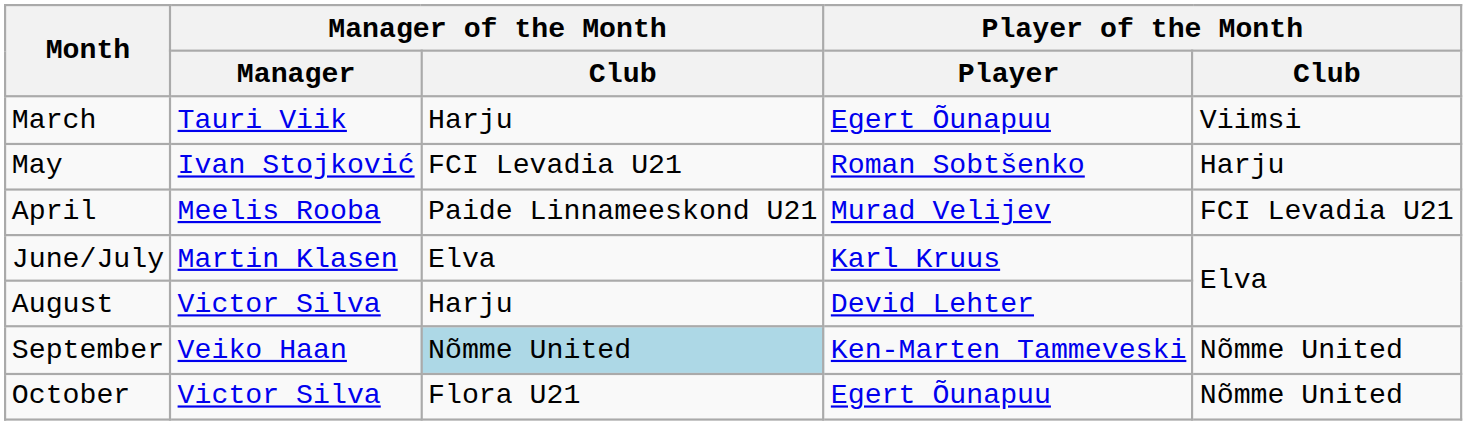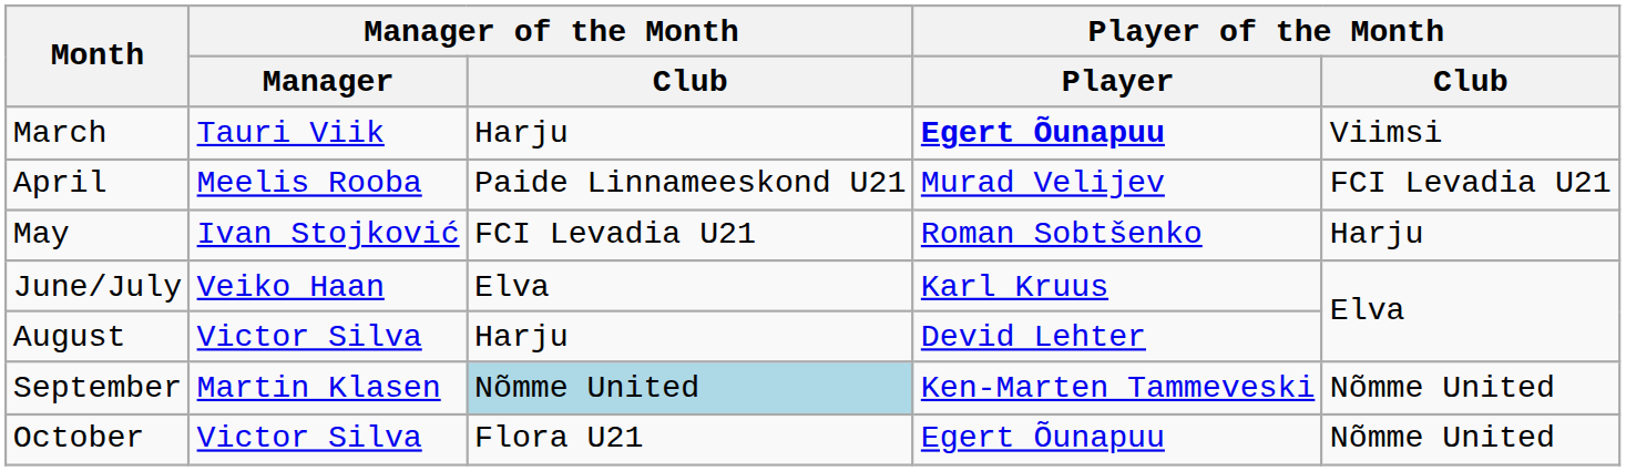March | Player of the Month / Player: normal -> bold
rows swapped: April <-> May
June/July | Manager of the Month / Manager: Martin Klasen -> Veiko Haan
September | Manager of the Month / Manager: Veiko Haan -> Martin Klasen
